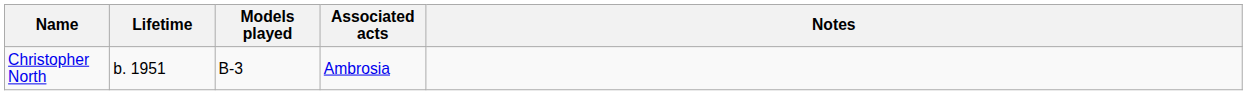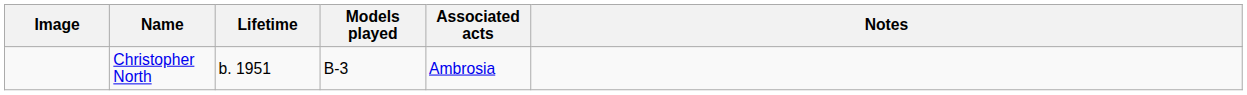+ column: Image
